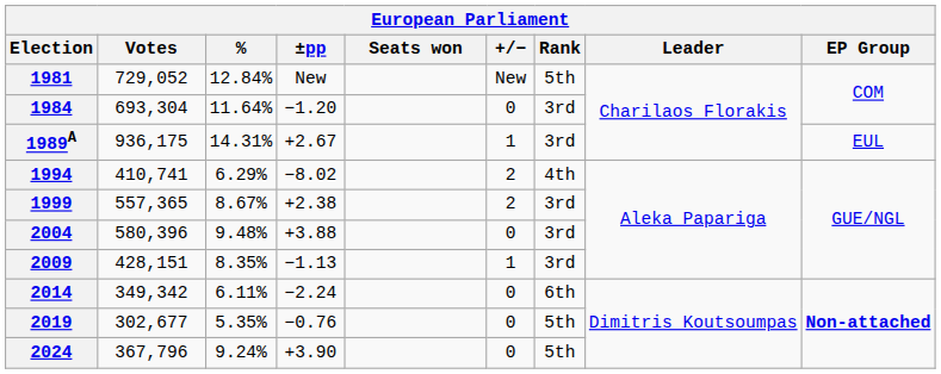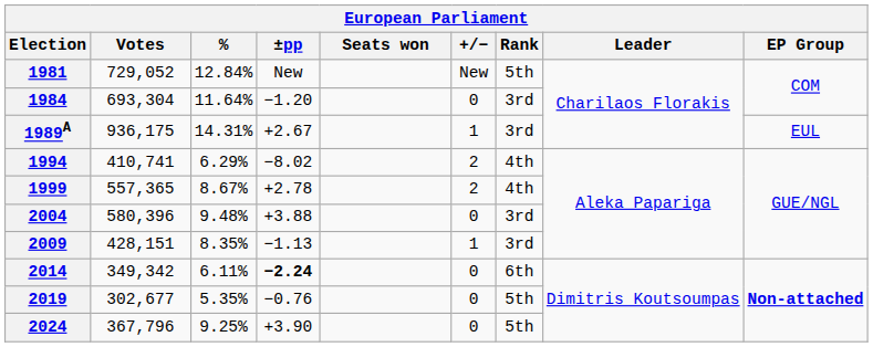1999 | ±pp: +2.38 -> +2.78
1999 | Rank: 3rd -> 4th
2014 | ±pp: normal -> bold
2024 | %: 9.24% -> 9.25%
